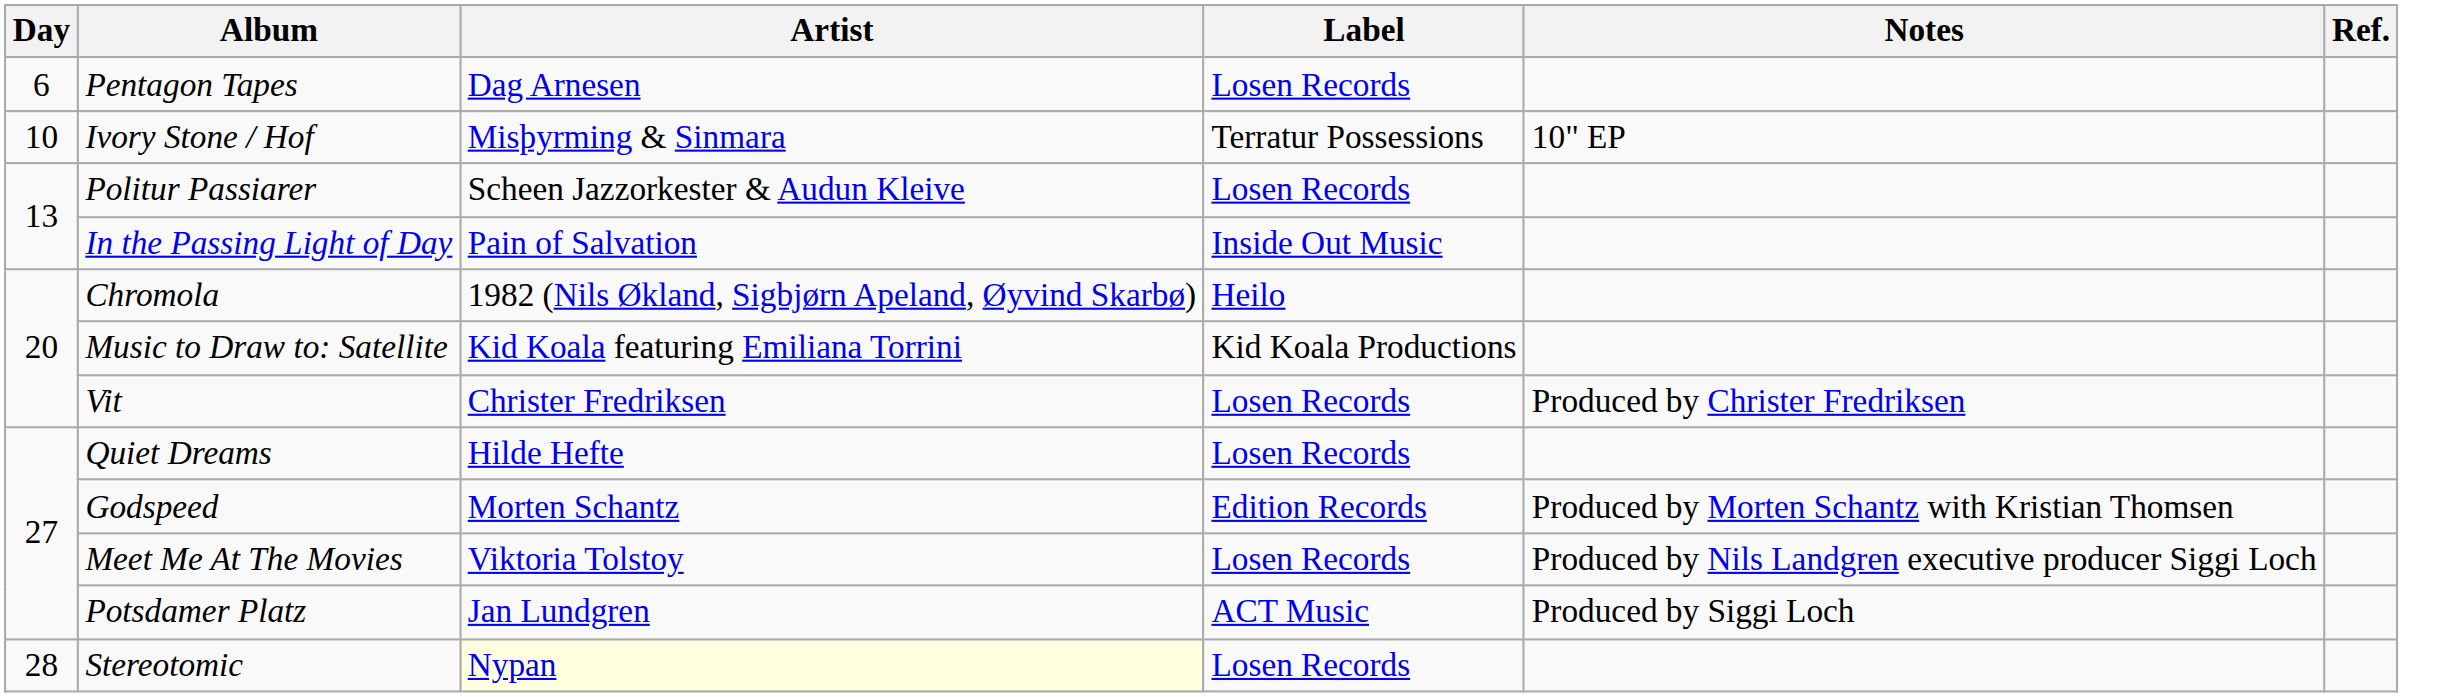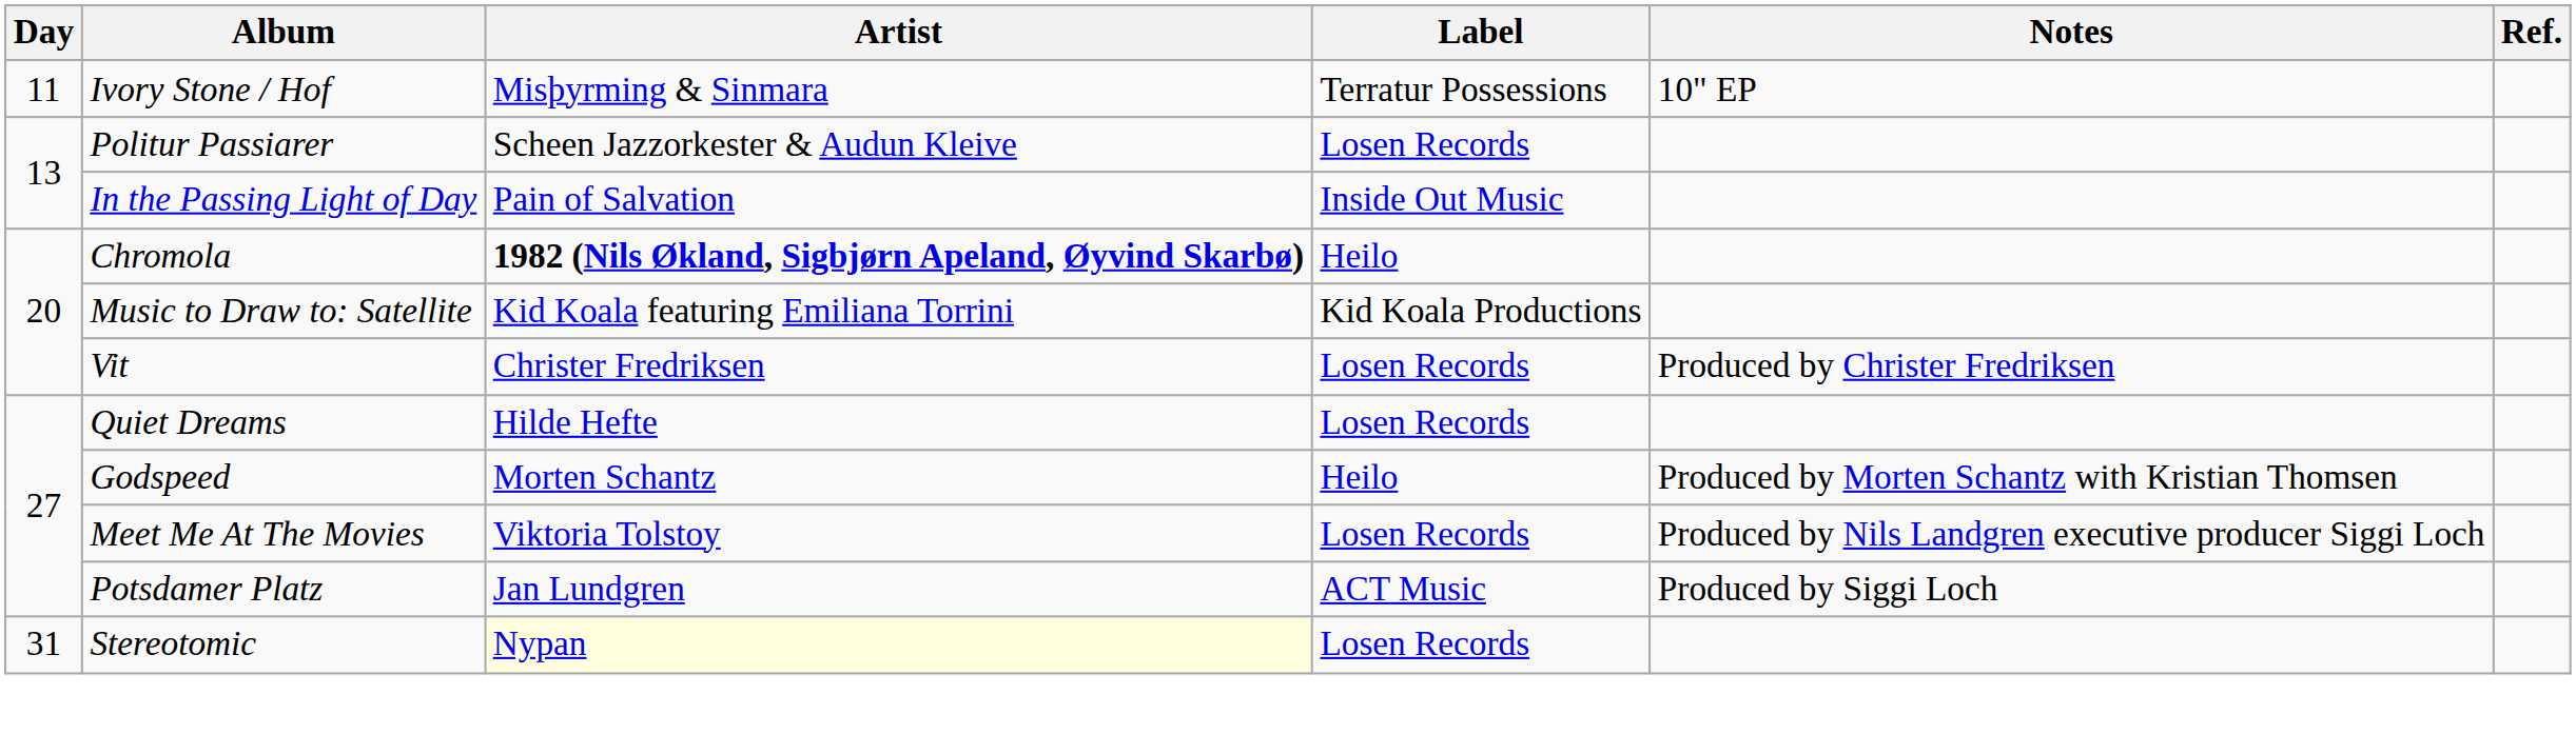- row: 6 | Pentagon Tapes | Dag Arnesen | Losen Records
Ivory Stone / Hof | Day: 10 -> 11
Chromola | Artist: normal -> bold
Godspeed | Label: Edition Records -> Heilo
Stereotomic | Day: 28 -> 31
